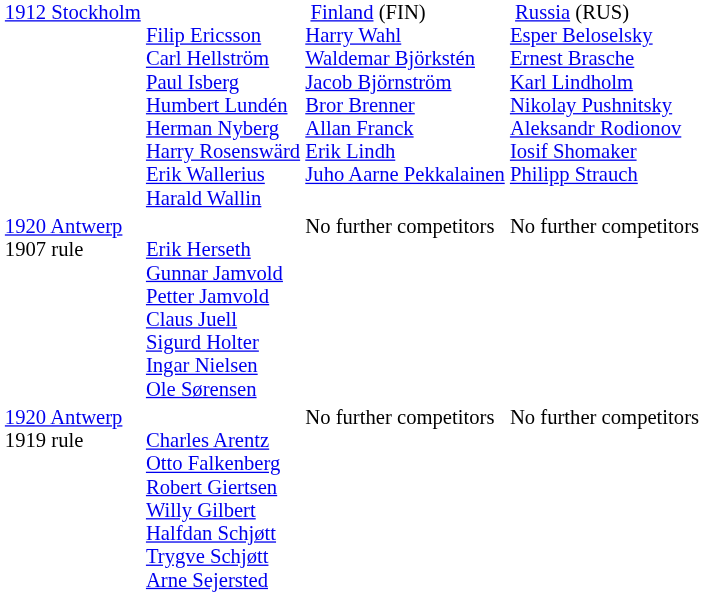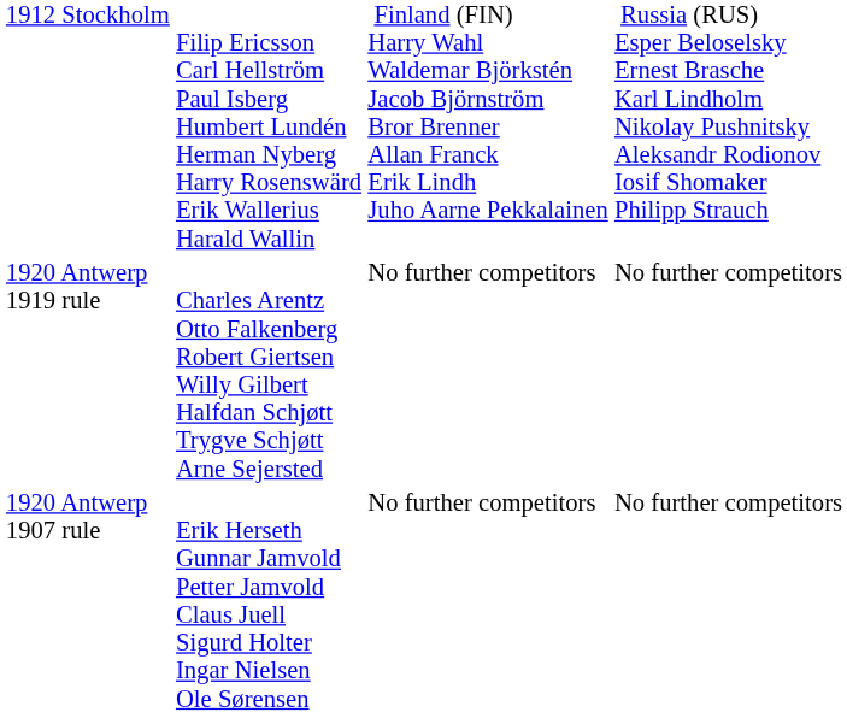rows swapped: 1920 Antwerp 1907 rule <-> 1920 Antwerp 1919 rule
